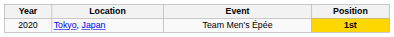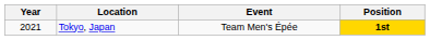Tokyo, Japan | Year: 2020 -> 2021
